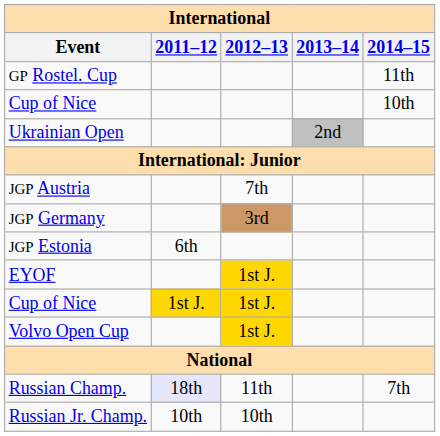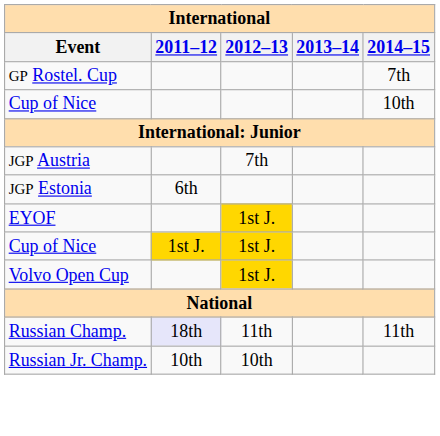GP Rostel. Cup | 2014–15: 11th -> 7th
- row: Ukrainian Open | 2nd
- row: JGP Germany | 3rd
Russian Champ. | 2014–15: 7th -> 11th
